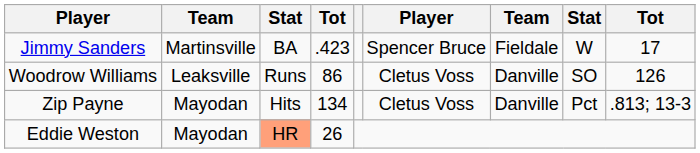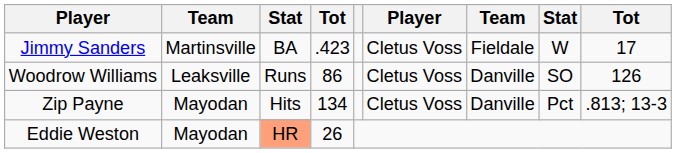Jimmy Sanders | column 6: Spencer Bruce -> Cletus Voss
